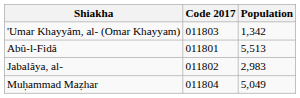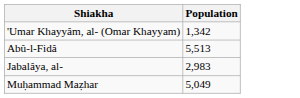- column: Code 2017 | 011803 | 011801 | 011802 | 011804
